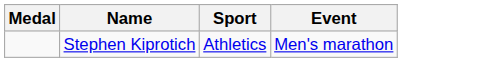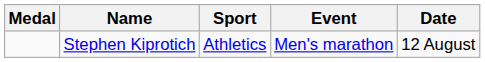+ column: Date | 12 August
